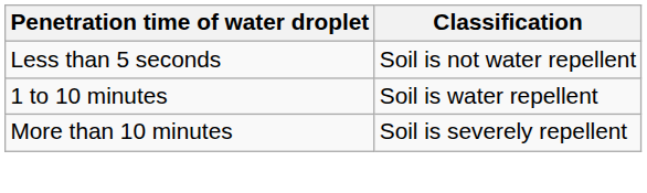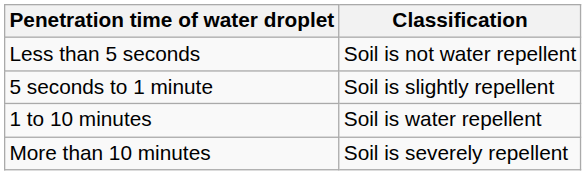+ row: 5 seconds to 1 minute | Soil is slightly repellent
